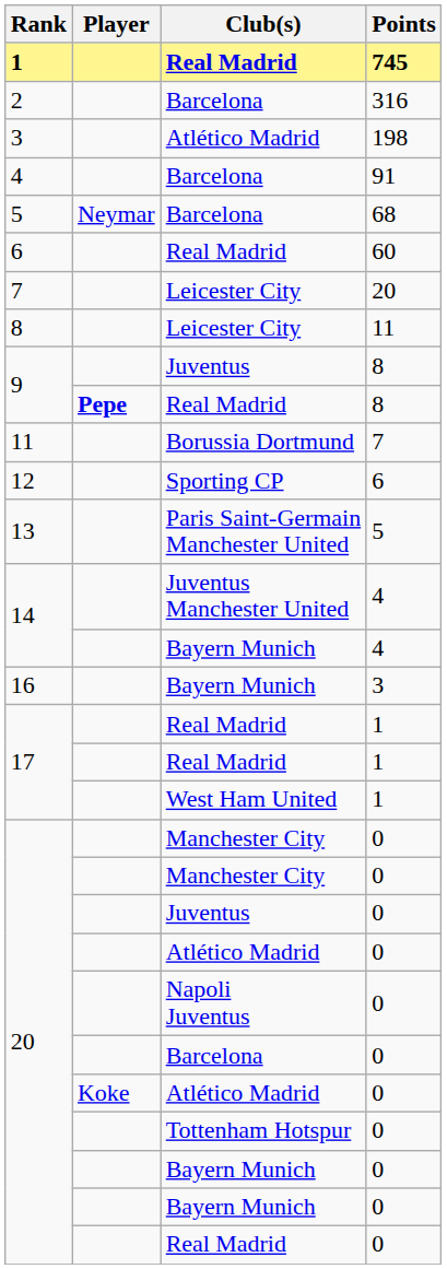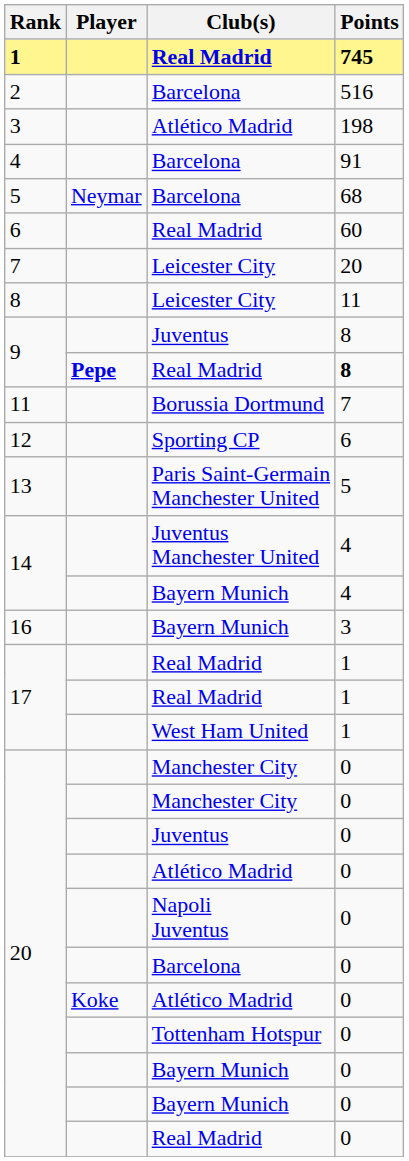2 | Points: 316 -> 516
9 / Real Madrid | Points: normal -> bold
